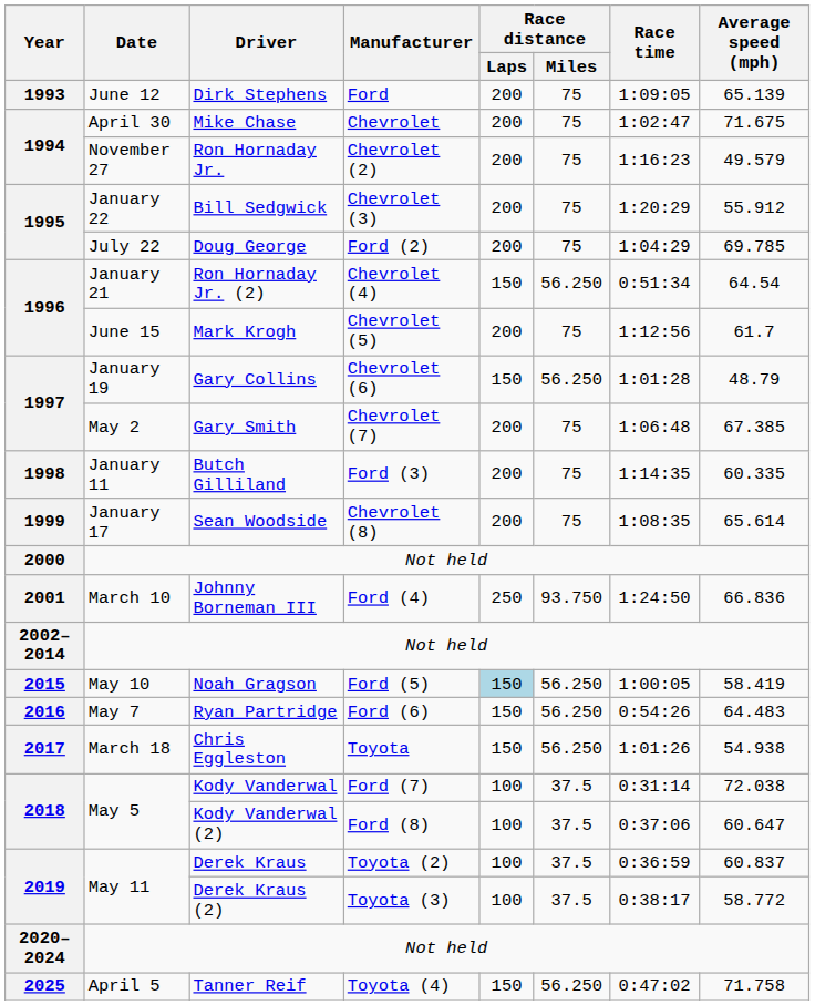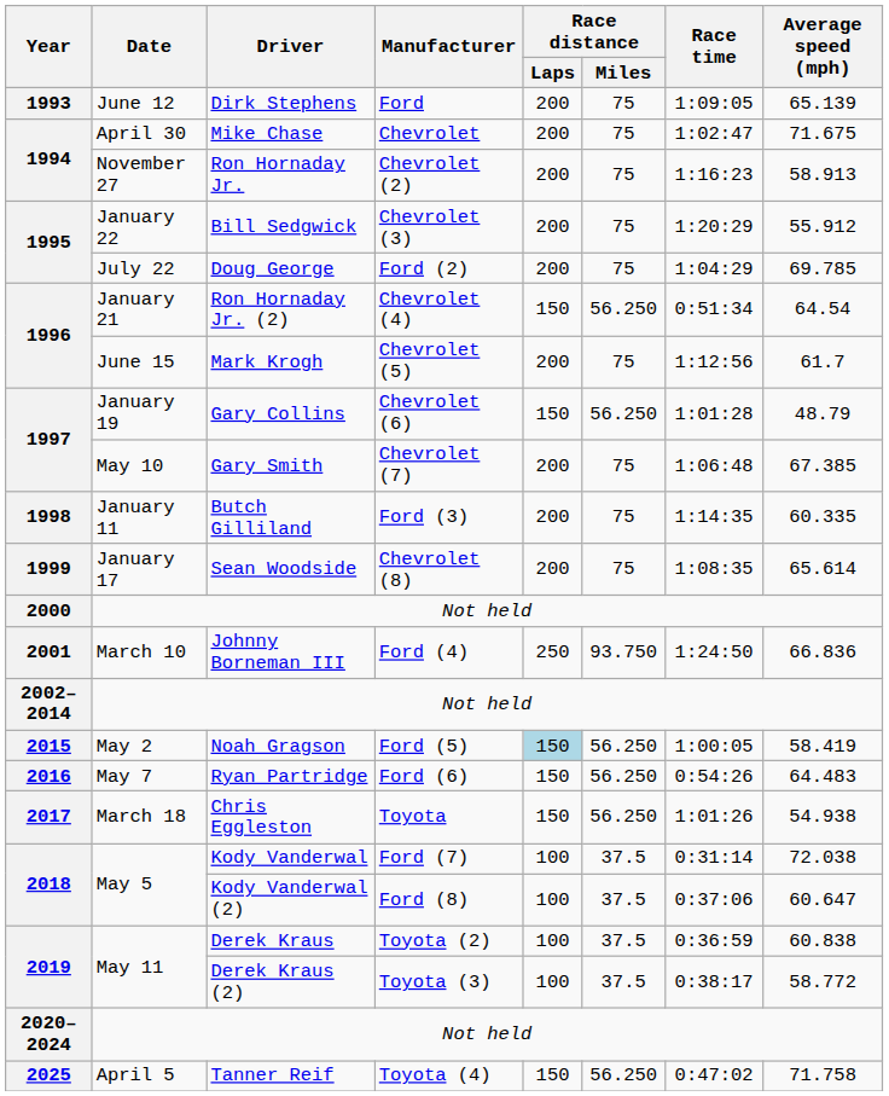Ron Hornaday Jr. | Average speed (mph): 49.579 -> 58.913
Gary Smith | Date: May 2 -> May 10
Noah Gragson | Date: May 10 -> May 2
Derek Kraus | Average speed (mph): 60.837 -> 60.838
